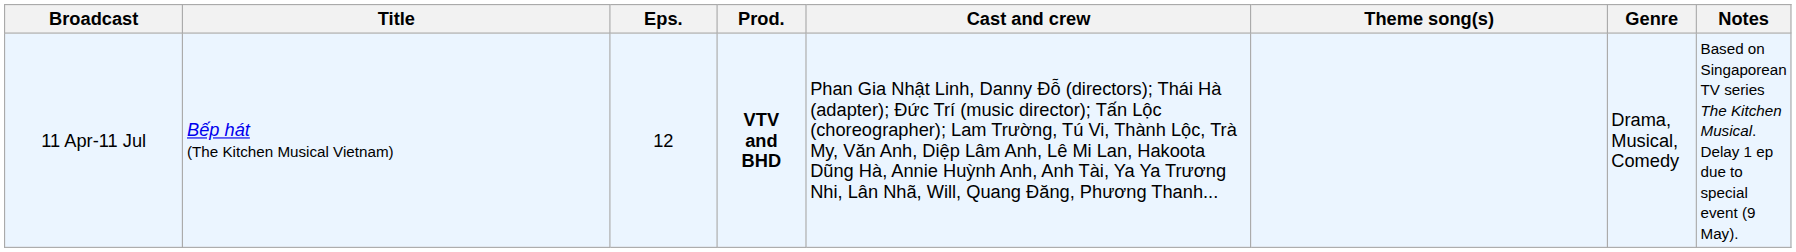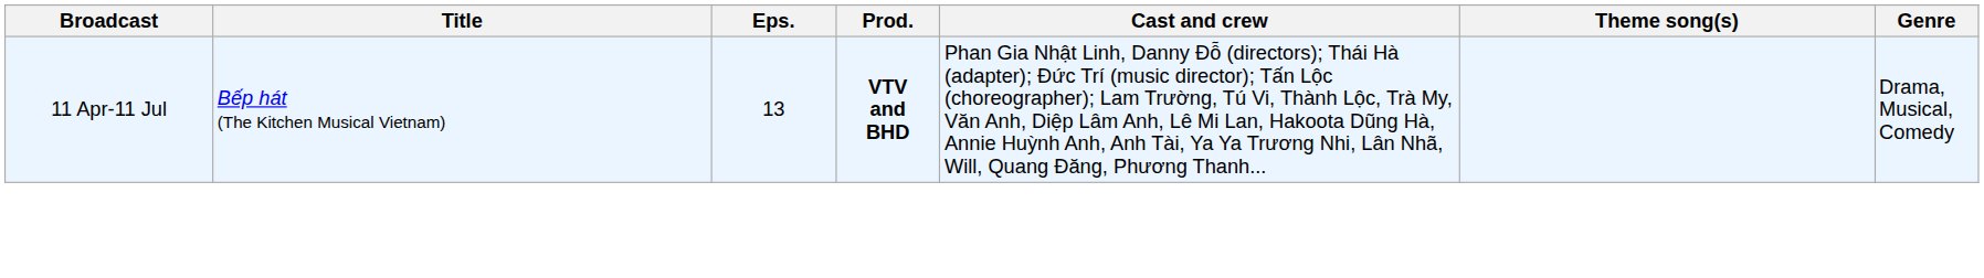- column: Notes | Based on Singaporean TV series The Kitchen Musical. Delay 1 ep due to special event (9 May).
11 Apr-11 Jul | Eps.: 12 -> 13
